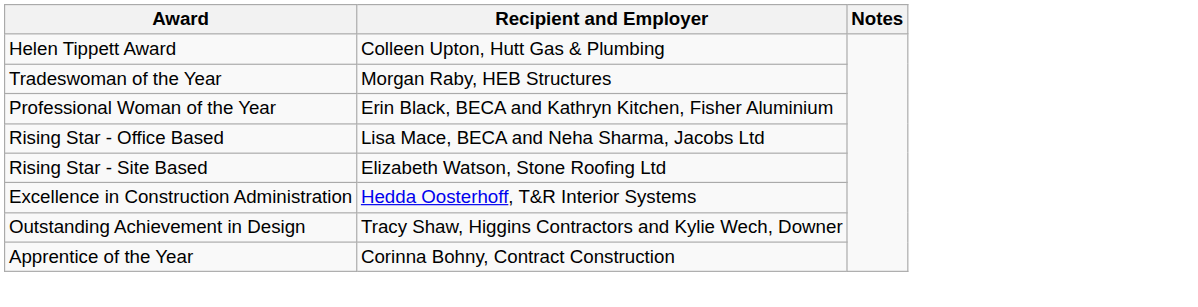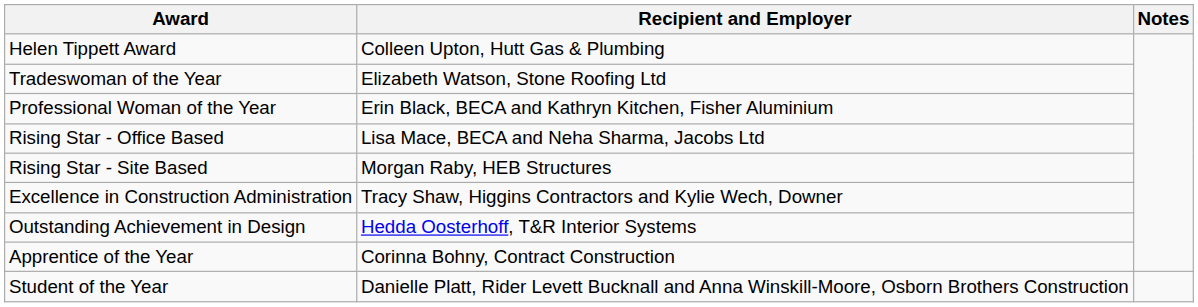Tradeswoman of the Year | Recipient and Employer: Morgan Raby, HEB Structures -> Elizabeth Watson, Stone Roofing Ltd
Rising Star - Site Based | Recipient and Employer: Elizabeth Watson, Stone Roofing Ltd -> Morgan Raby, HEB Structures
Excellence in Construction Administration | Recipient and Employer: Hedda Oosterhoff, T&R Interior Systems -> Tracy Shaw, Higgins Contractors and Kylie Wech, Downer
Outstanding Achievement in Design | Recipient and Employer: Tracy Shaw, Higgins Contractors and Kylie Wech, Downer -> Hedda Oosterhoff, T&R Interior Systems
+ row: Student of the Year | Danielle Platt, Rider Levett Bucknall and Anna Winskill-Moore, Osborn Brothers Construction
